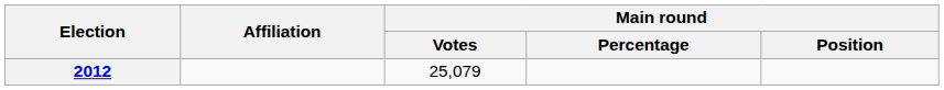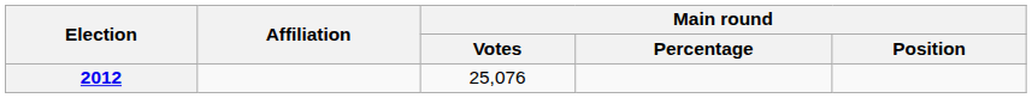2012 | Main round / Votes: 25,079 -> 25,076
